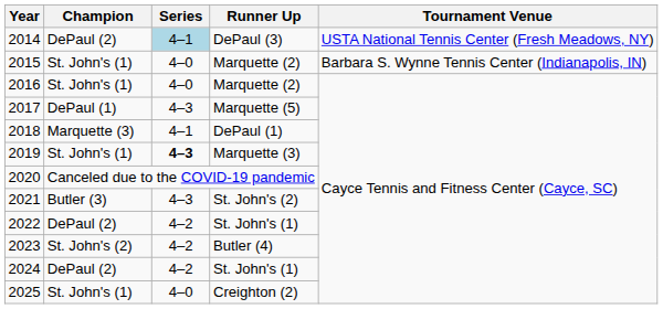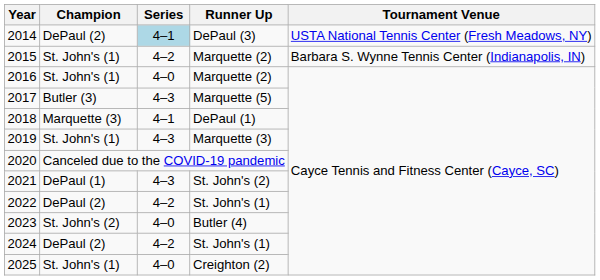2015 | Series: 4–0 -> 4–2
2017 | Champion: DePaul (1) -> Butler (3)
2019 | Series: bold -> normal
2021 | Champion: Butler (3) -> DePaul (1)
2023 | Series: 4–2 -> 4–0
